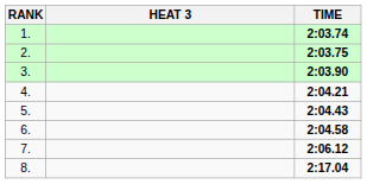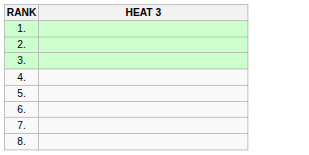- column: TIME | 2:03.74 | 2:03.75 | 2:03.90 | 2:04.21 | 2:04.43 | 2:04.58 | 2:06.12 | 2:17.04
